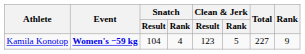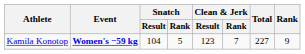Kamila Konotop | Snatch / Rank: 4 -> 5
Kamila Konotop | Clean & Jerk / Rank: 5 -> 7
